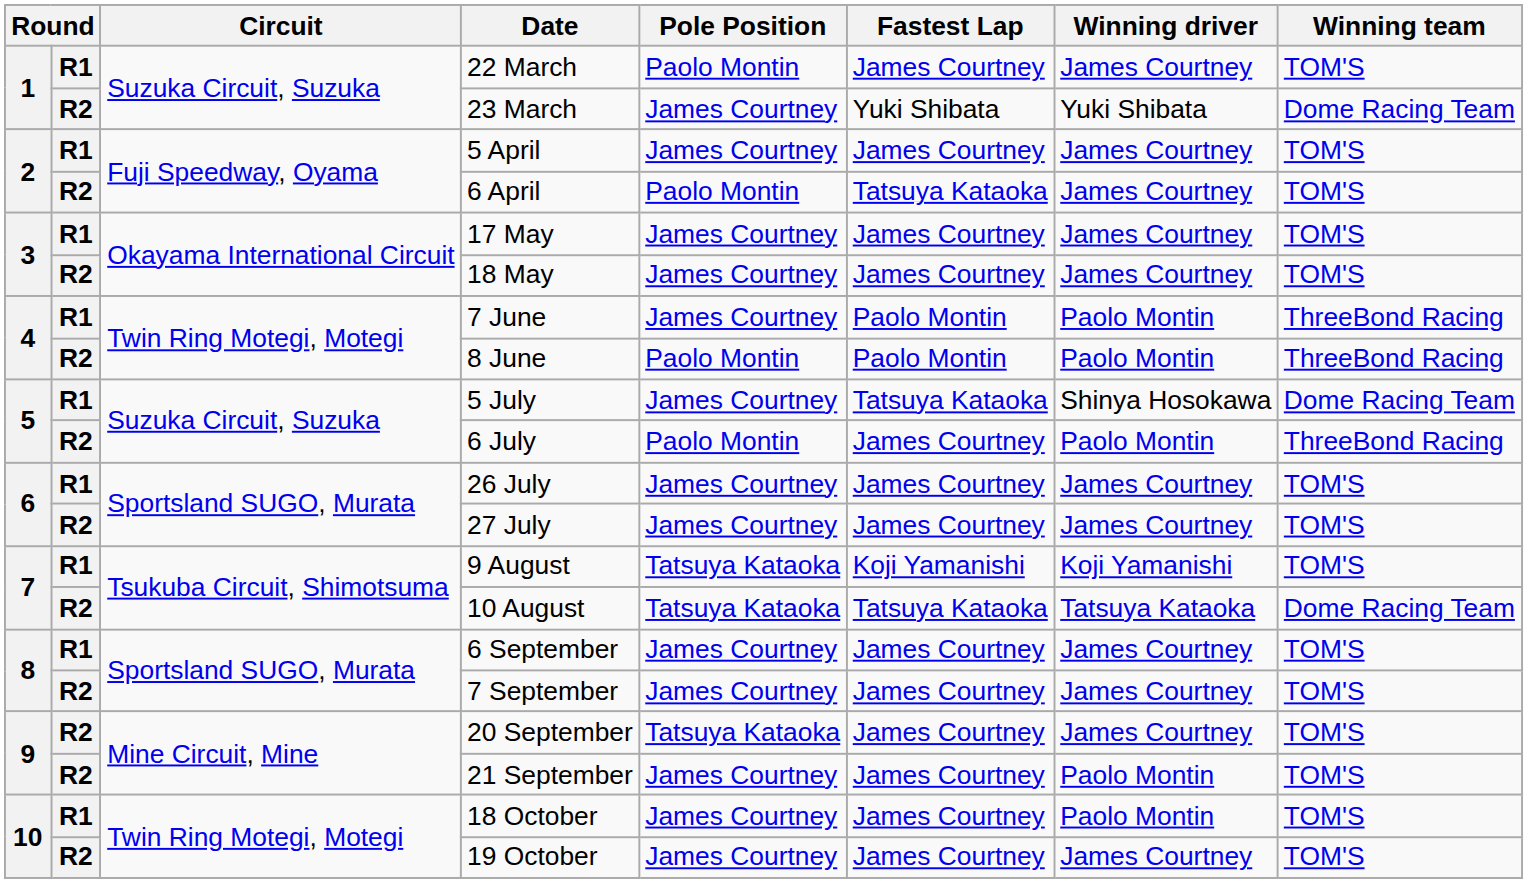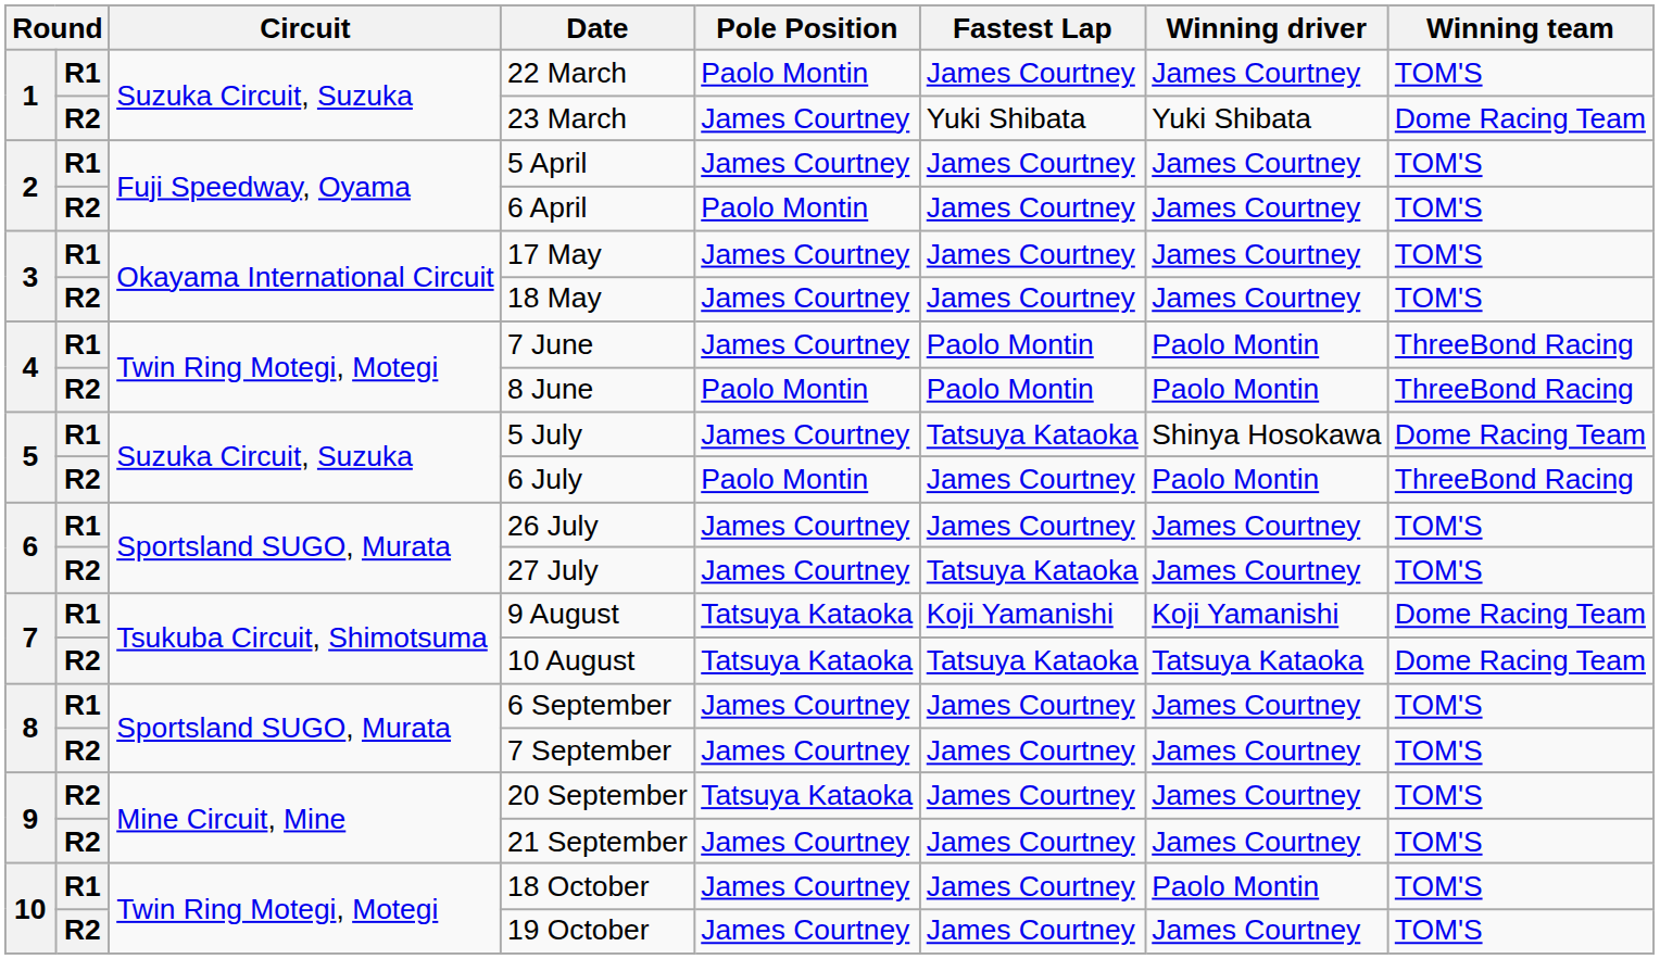6 April | Fastest Lap: Tatsuya Kataoka -> James Courtney
27 July | Fastest Lap: James Courtney -> Tatsuya Kataoka
9 August | Winning team: TOM'S -> Dome Racing Team
21 September | Winning driver: Paolo Montin -> James Courtney
